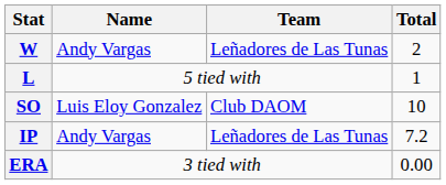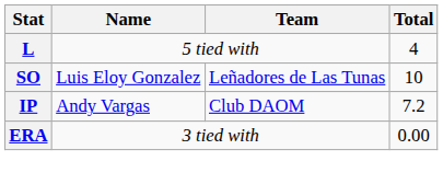- row: W | Andy Vargas | Leñadores de Las Tunas | 2
L | Total: 1 -> 4
SO | Team: Club DAOM -> Leñadores de Las Tunas
IP | Team: Leñadores de Las Tunas -> Club DAOM
